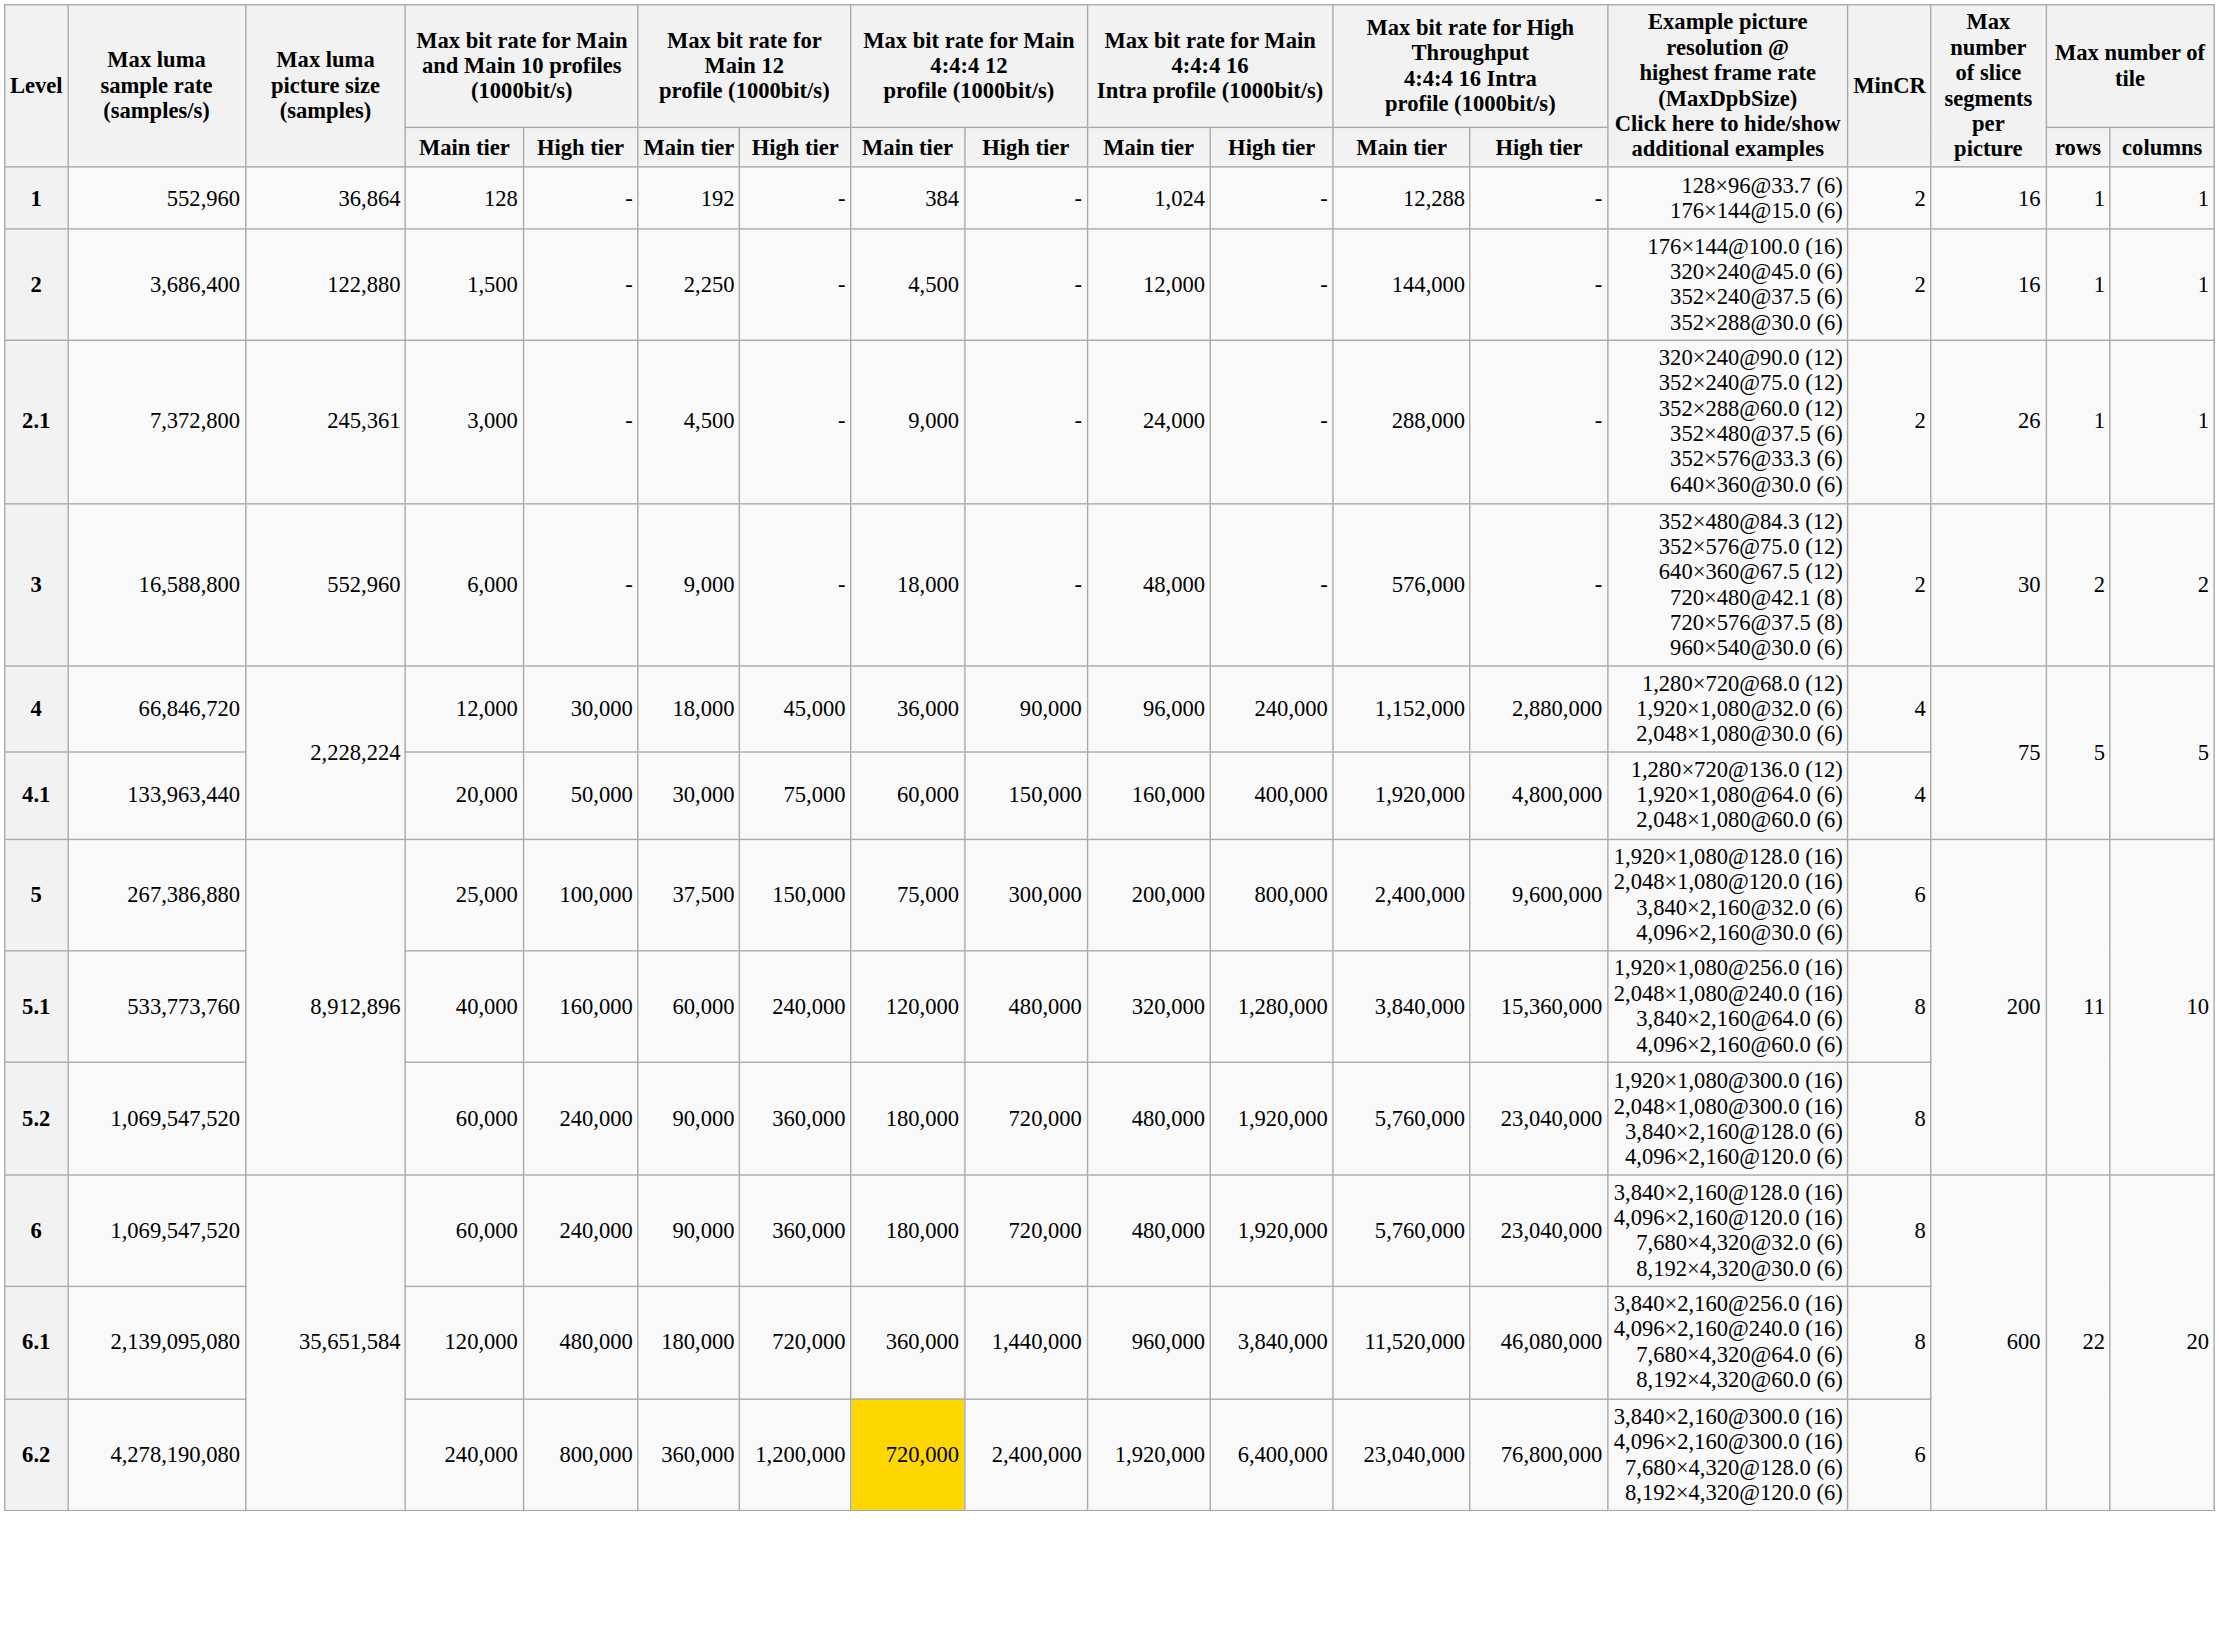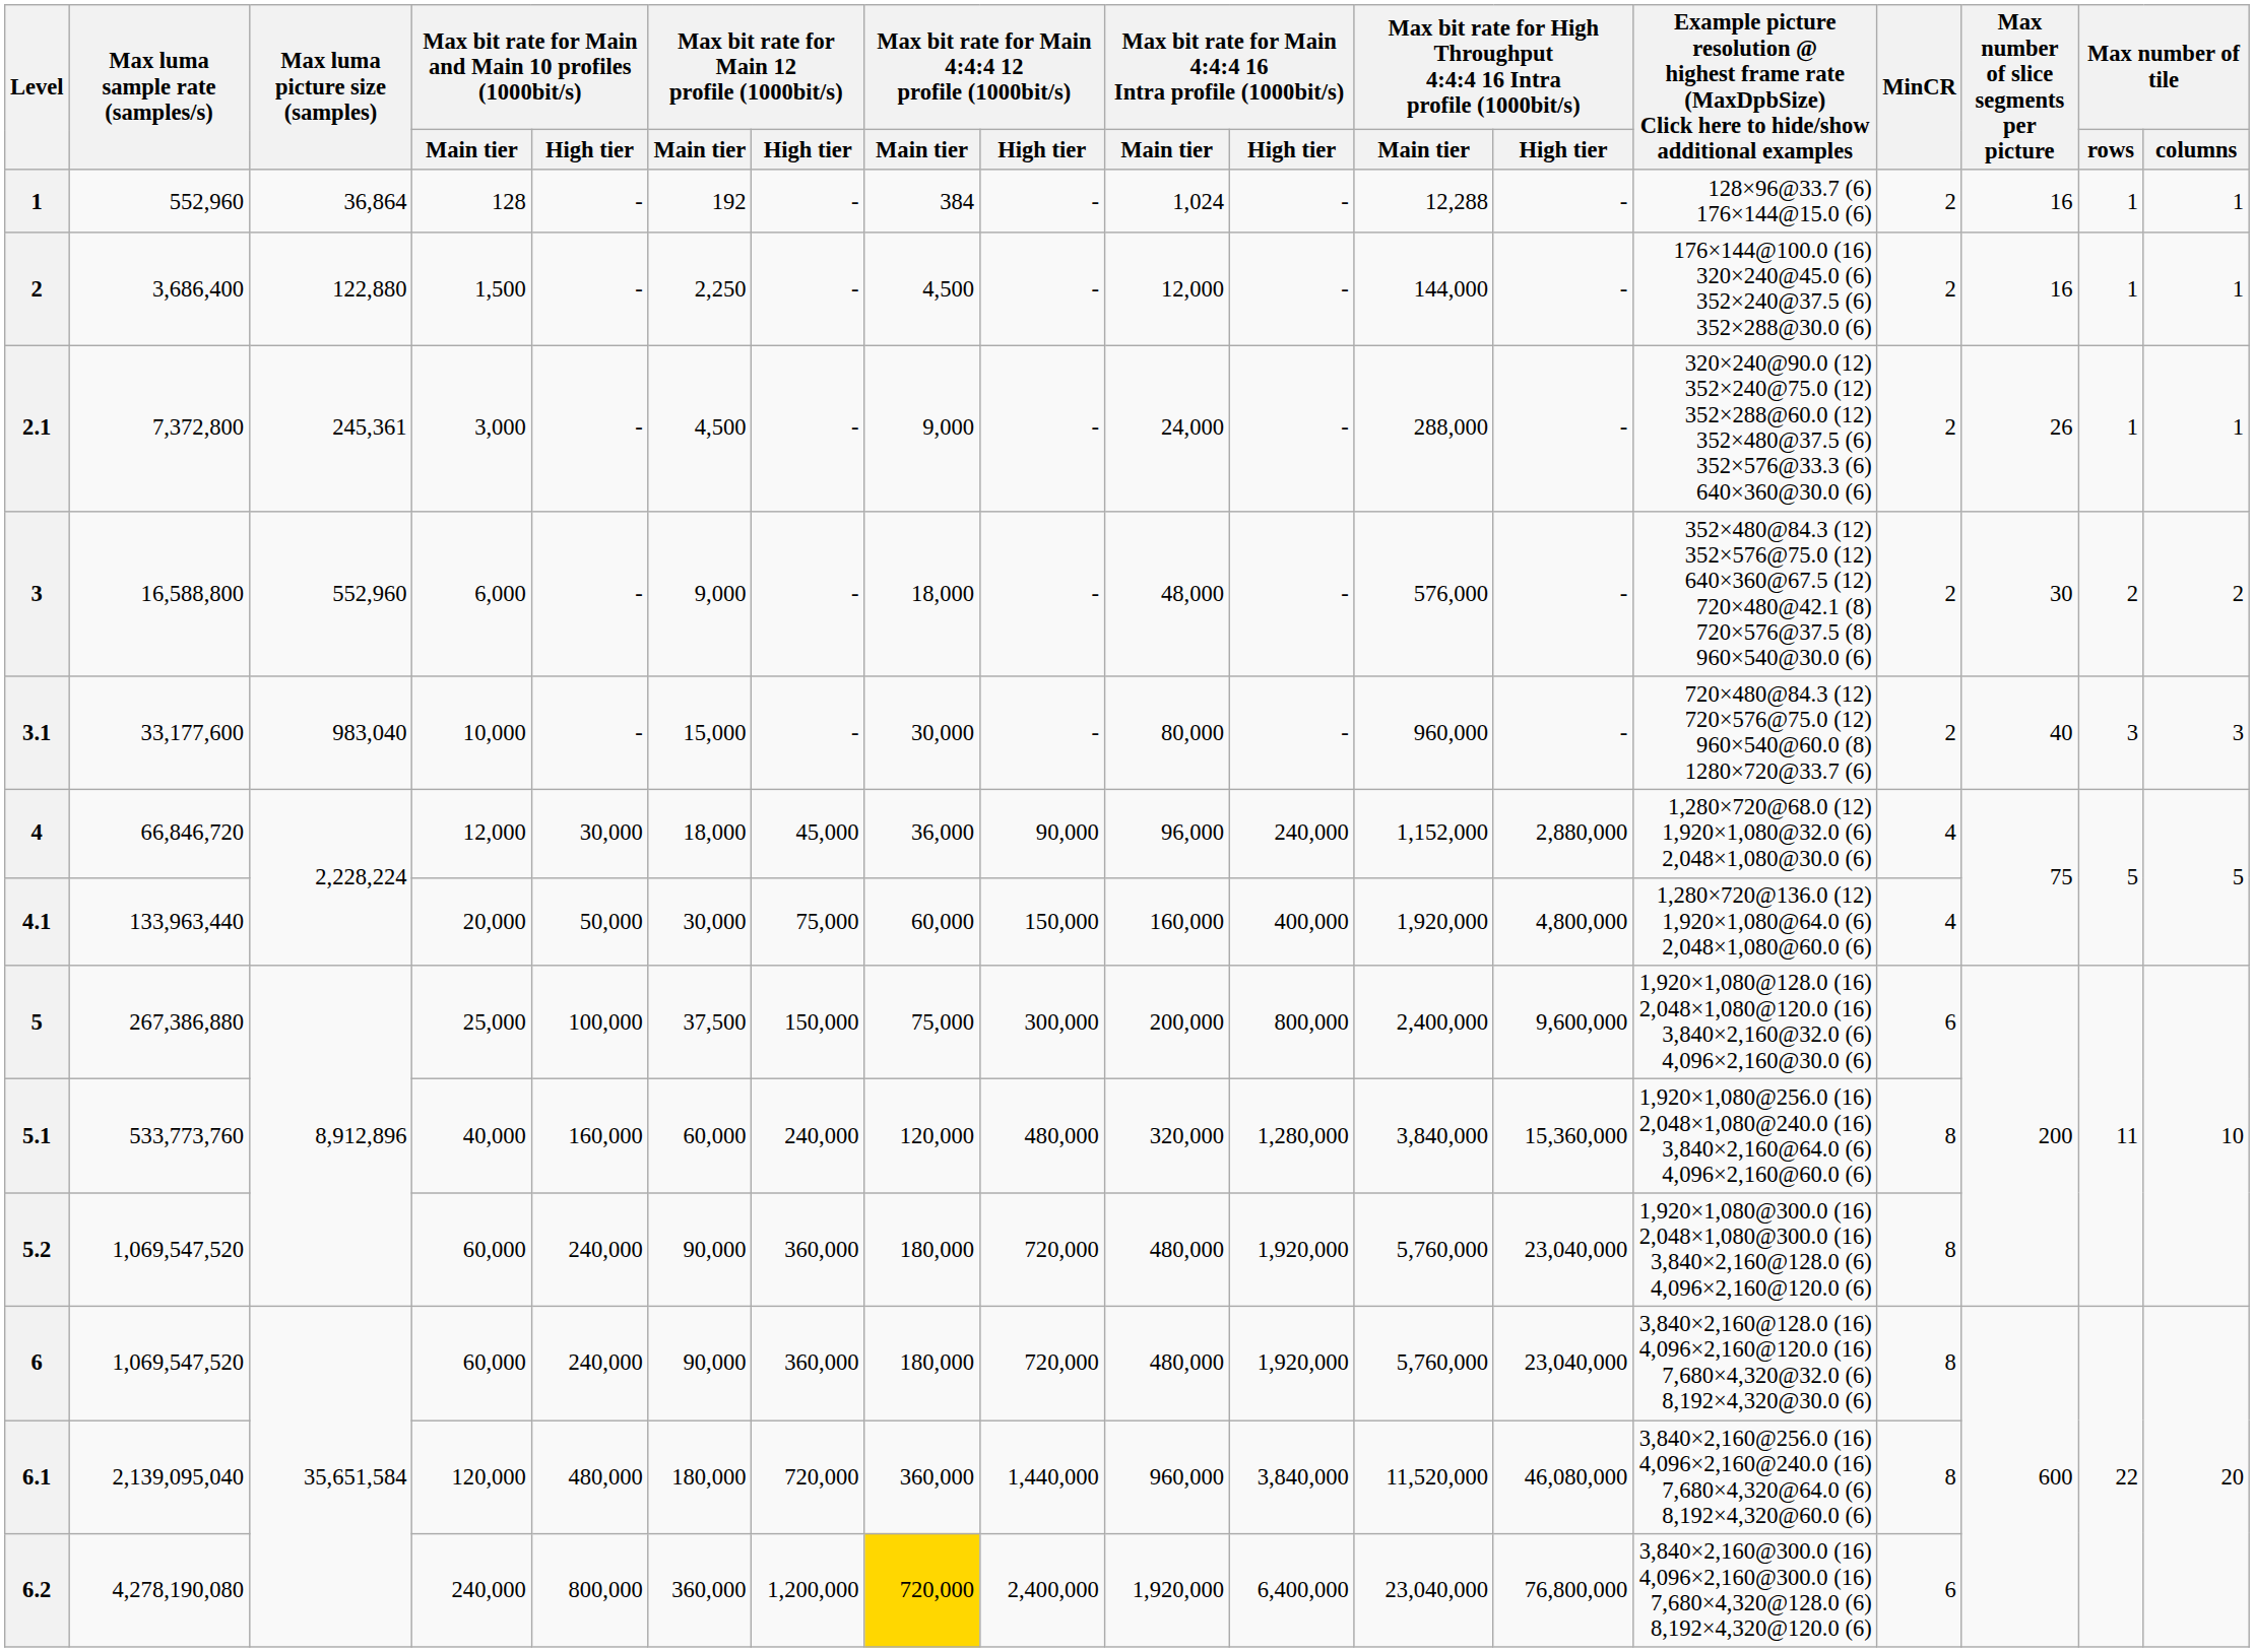+ row: 3.1 | 33,177,600 | 983,040 | 10,000 | - | 15,000 | - | 30,000 | - | 80,000 | - | 960,000 | - | 720×480@84.3 (12) 720×576@75.0 (12) 960×540@60.0 (8) 1280×720@33.7 (6) | 2 | 40 | 3 | 3
6.1 | Max luma sample rate (samples/s): 2,139,095,080 -> 2,139,095,040
